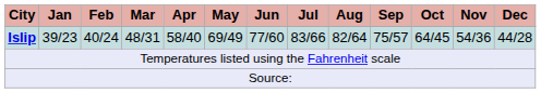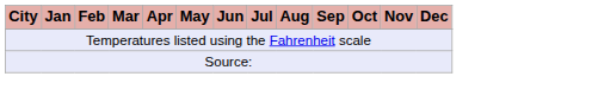- row: Islip | 39/23 | 40/24 | 48/31 | 58/40 | 69/49 | 77/60 | 83/66 | 82/64 | 75/57 | 64/45 | 54/36 | 44/28
